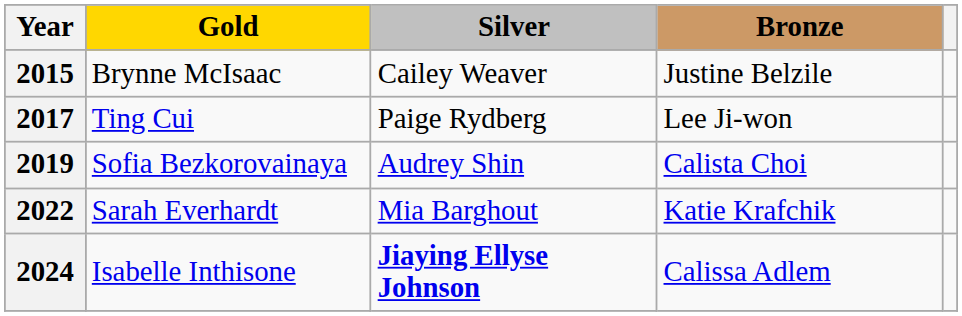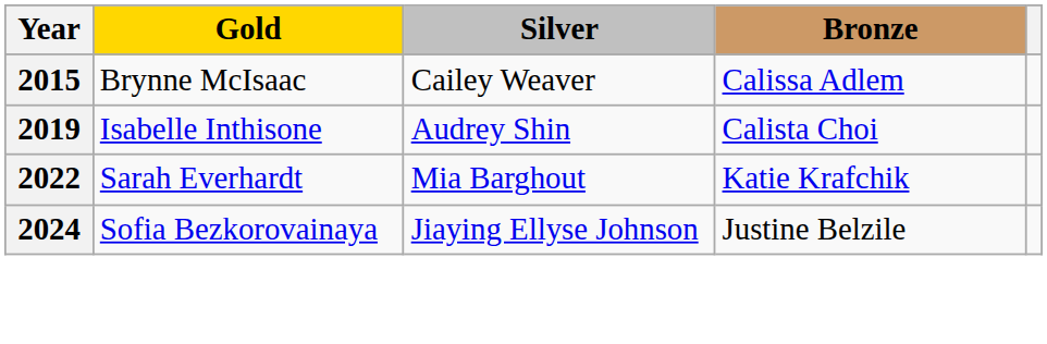2015 | Bronze: Justine Belzile -> Calissa Adlem
- row: 2017 | Ting Cui | Paige Rydberg | Lee Ji-won
2019 | Gold: Sofia Bezkorovainaya -> Isabelle Inthisone
2024 | Gold: Isabelle Inthisone -> Sofia Bezkorovainaya
2024 | Silver: bold -> normal
2024 | Bronze: Calissa Adlem -> Justine Belzile
